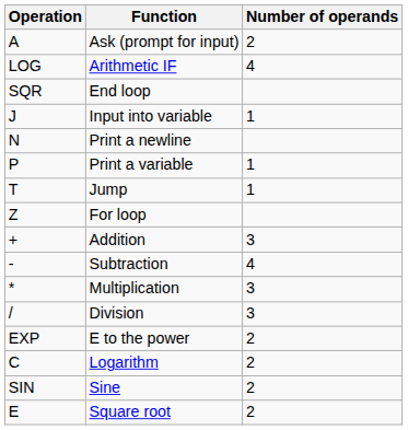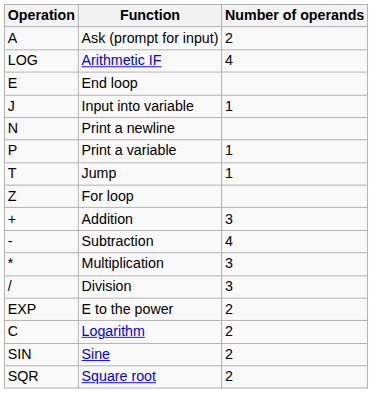End loop | Operation: SQR -> E
Square root | Operation: E -> SQR
